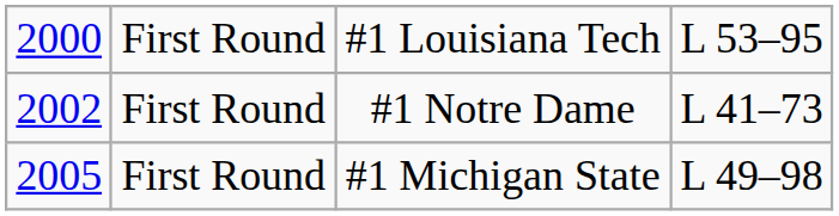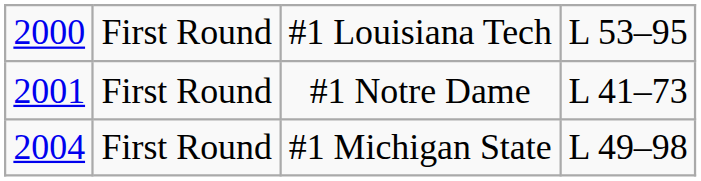#1 Notre Dame | column 1: 2002 -> 2001
#1 Michigan State | column 1: 2005 -> 2004
